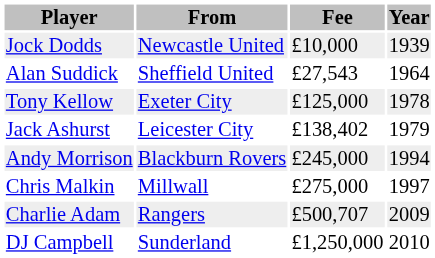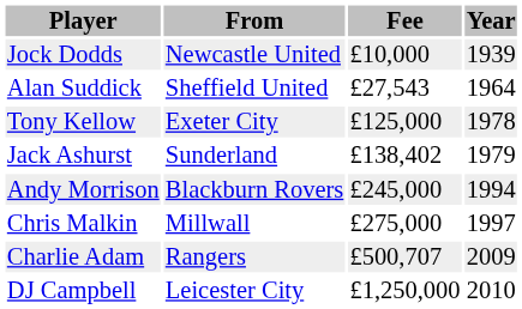Jack Ashurst | From: Leicester City -> Sunderland
DJ Campbell | From: Sunderland -> Leicester City
